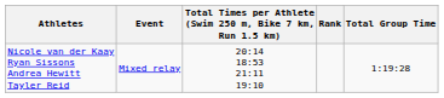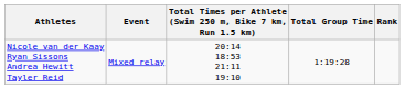columns swapped: Total Group Time <-> Rank
